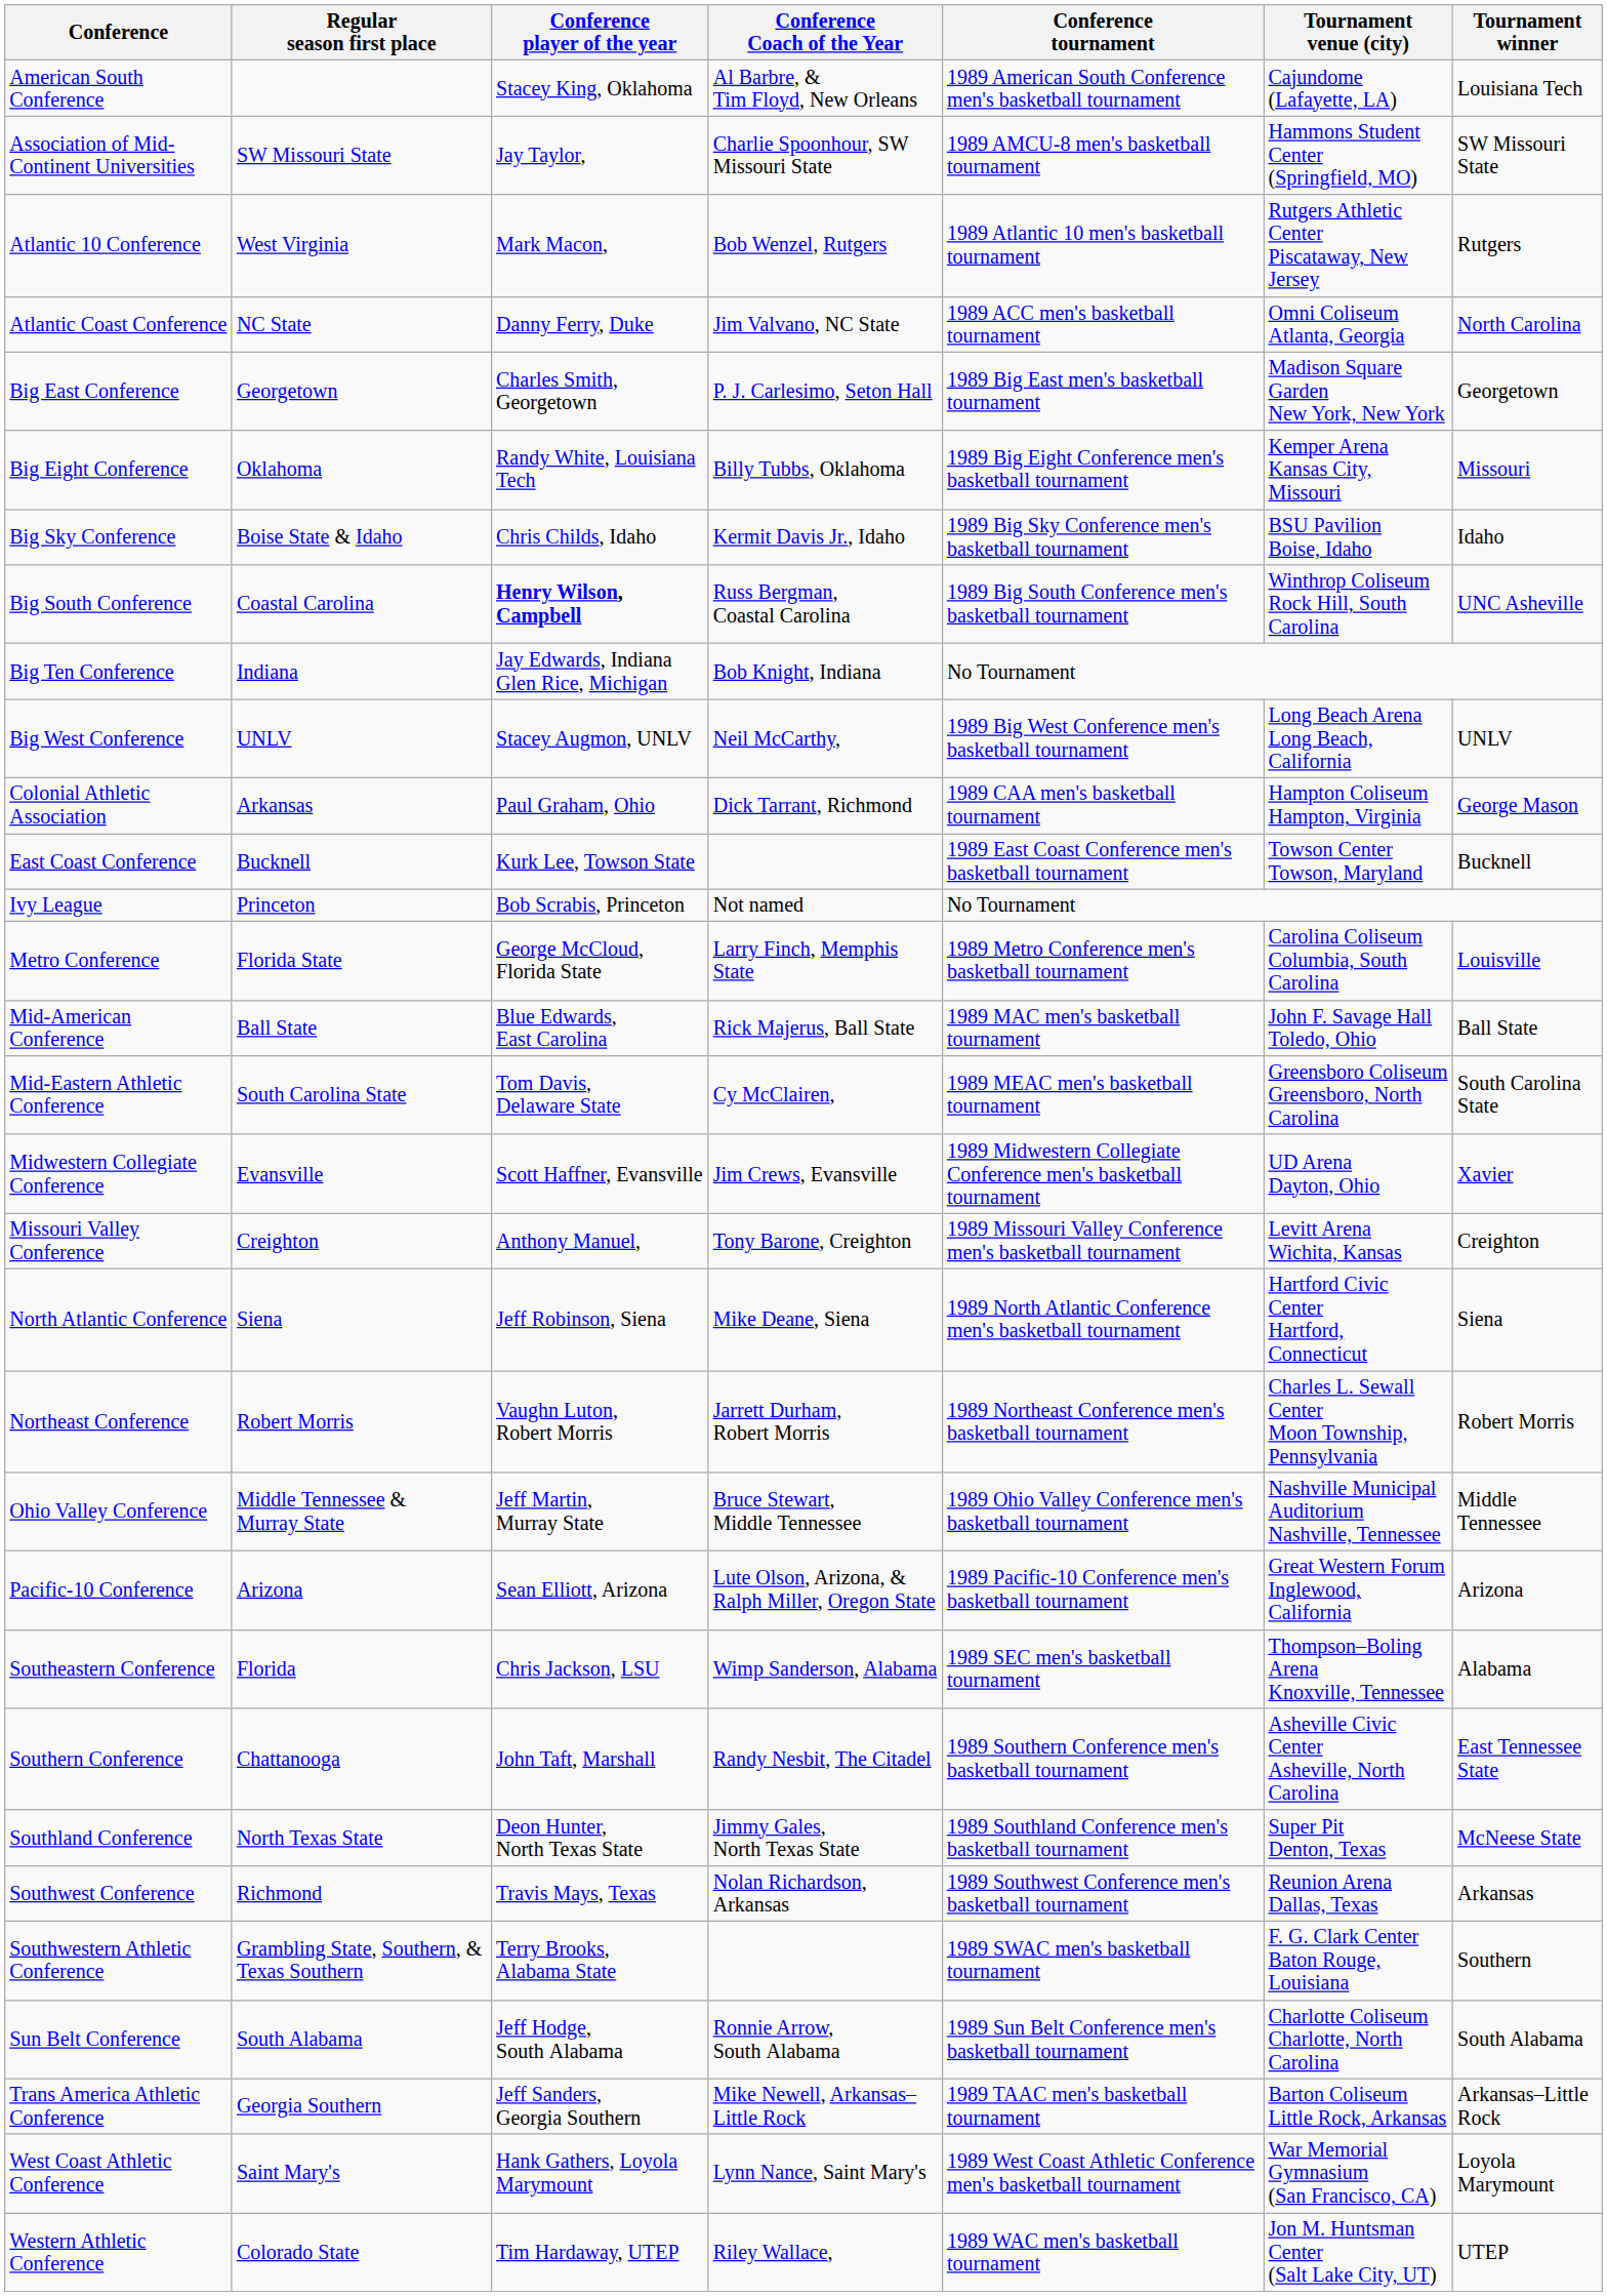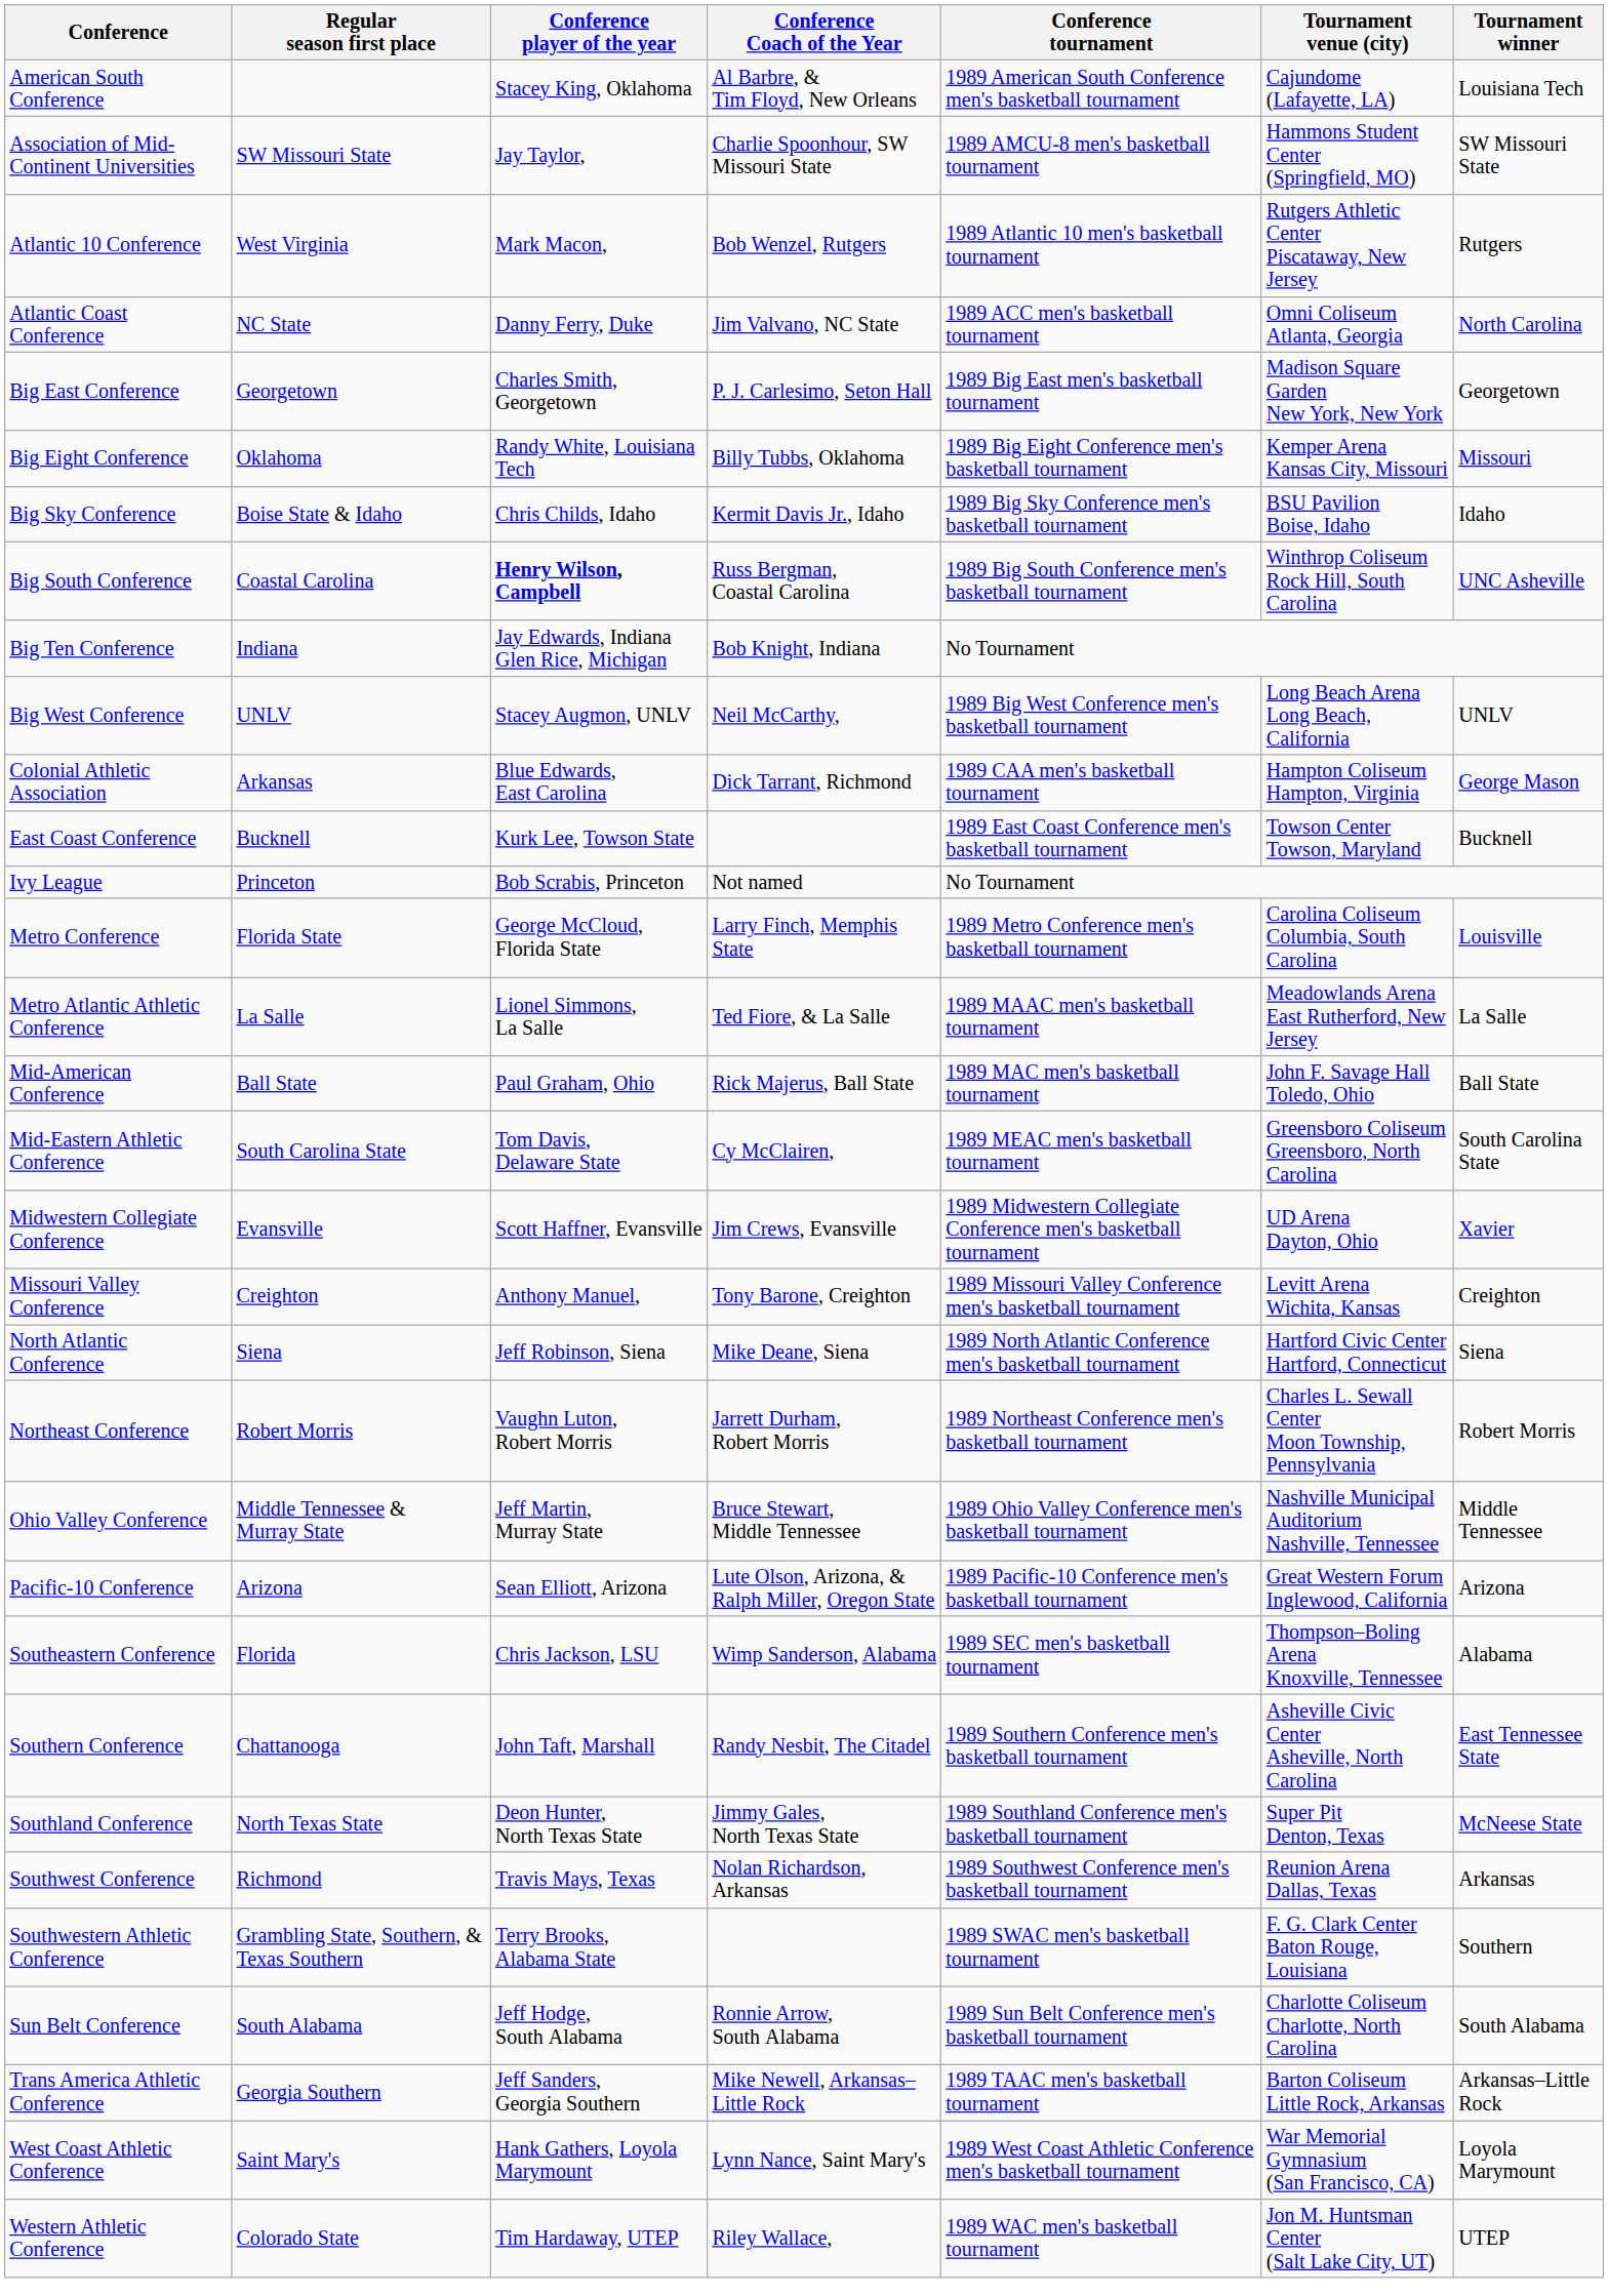Colonial Athletic Association | Conference player of the year: Paul Graham, Ohio -> Blue Edwards, East Carolina
+ row: Metro Atlantic Athletic Conference | La Salle | Lionel Simmons, La Salle | Ted Fiore, & La Salle | 1989 MAAC men's basketball tournament | Meadowlands Arena East Rutherford, New Jersey | La Salle
Mid-American Conference | Conference player of the year: Blue Edwards, East Carolina -> Paul Graham, Ohio
